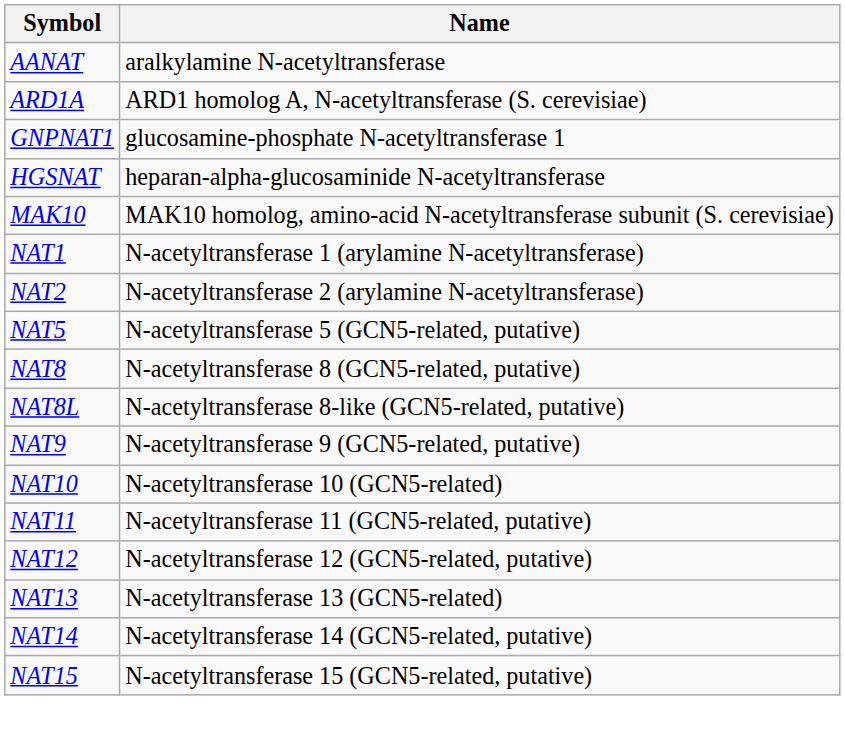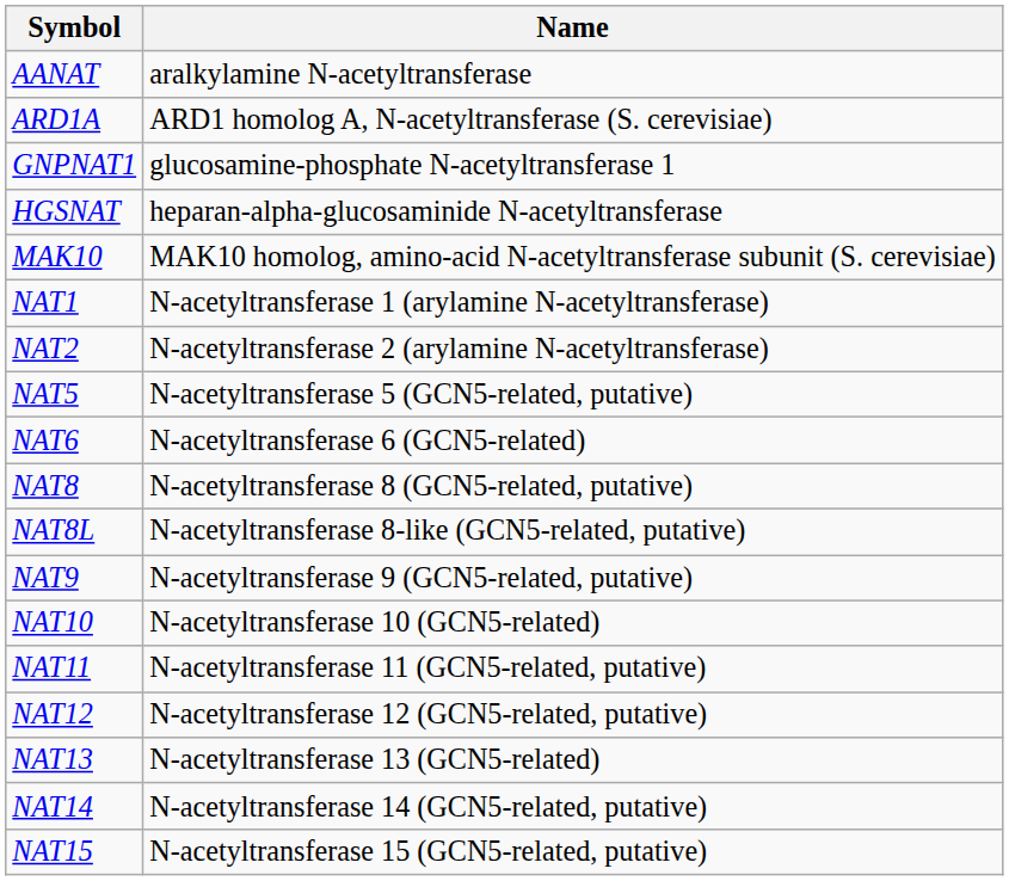+ row: NAT6 | N-acetyltransferase 6 (GCN5-related)
